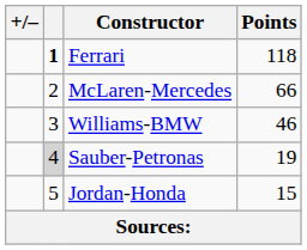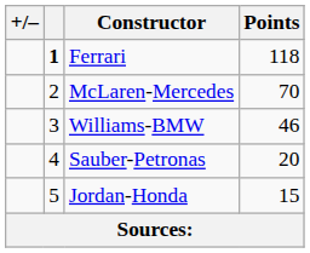McLaren-Mercedes | Points: 66 -> 70
Sauber-Petronas | column 2: lightgrey background -> no background
Sauber-Petronas | Points: 19 -> 20
